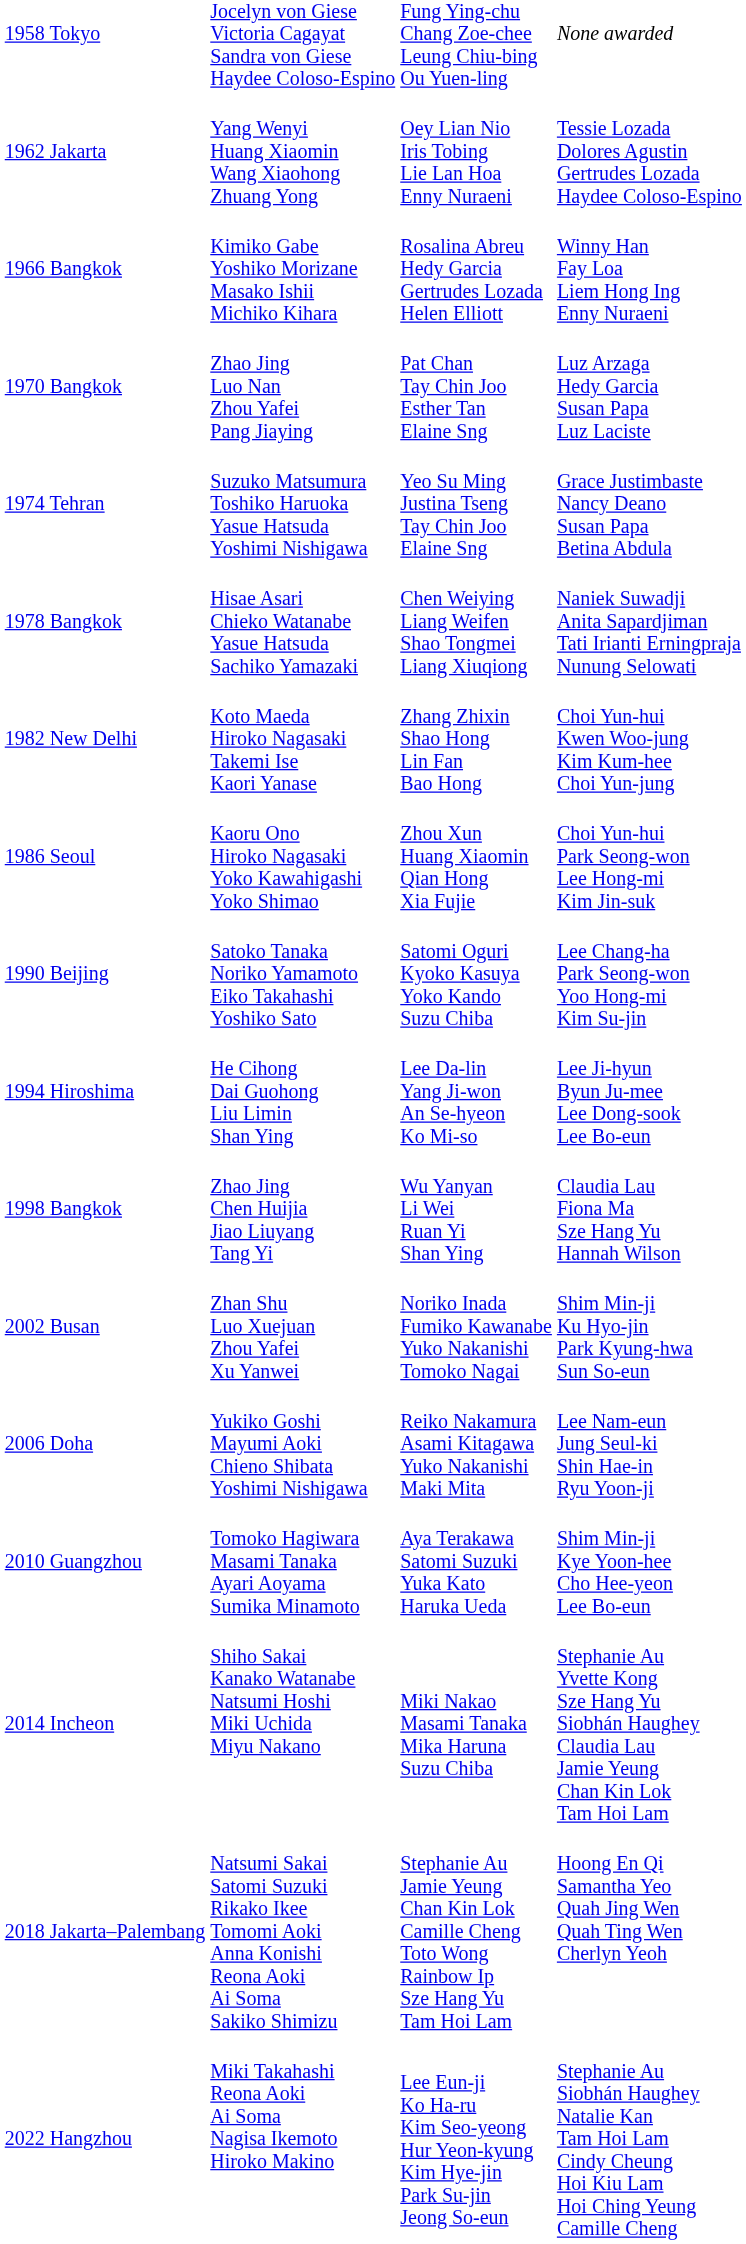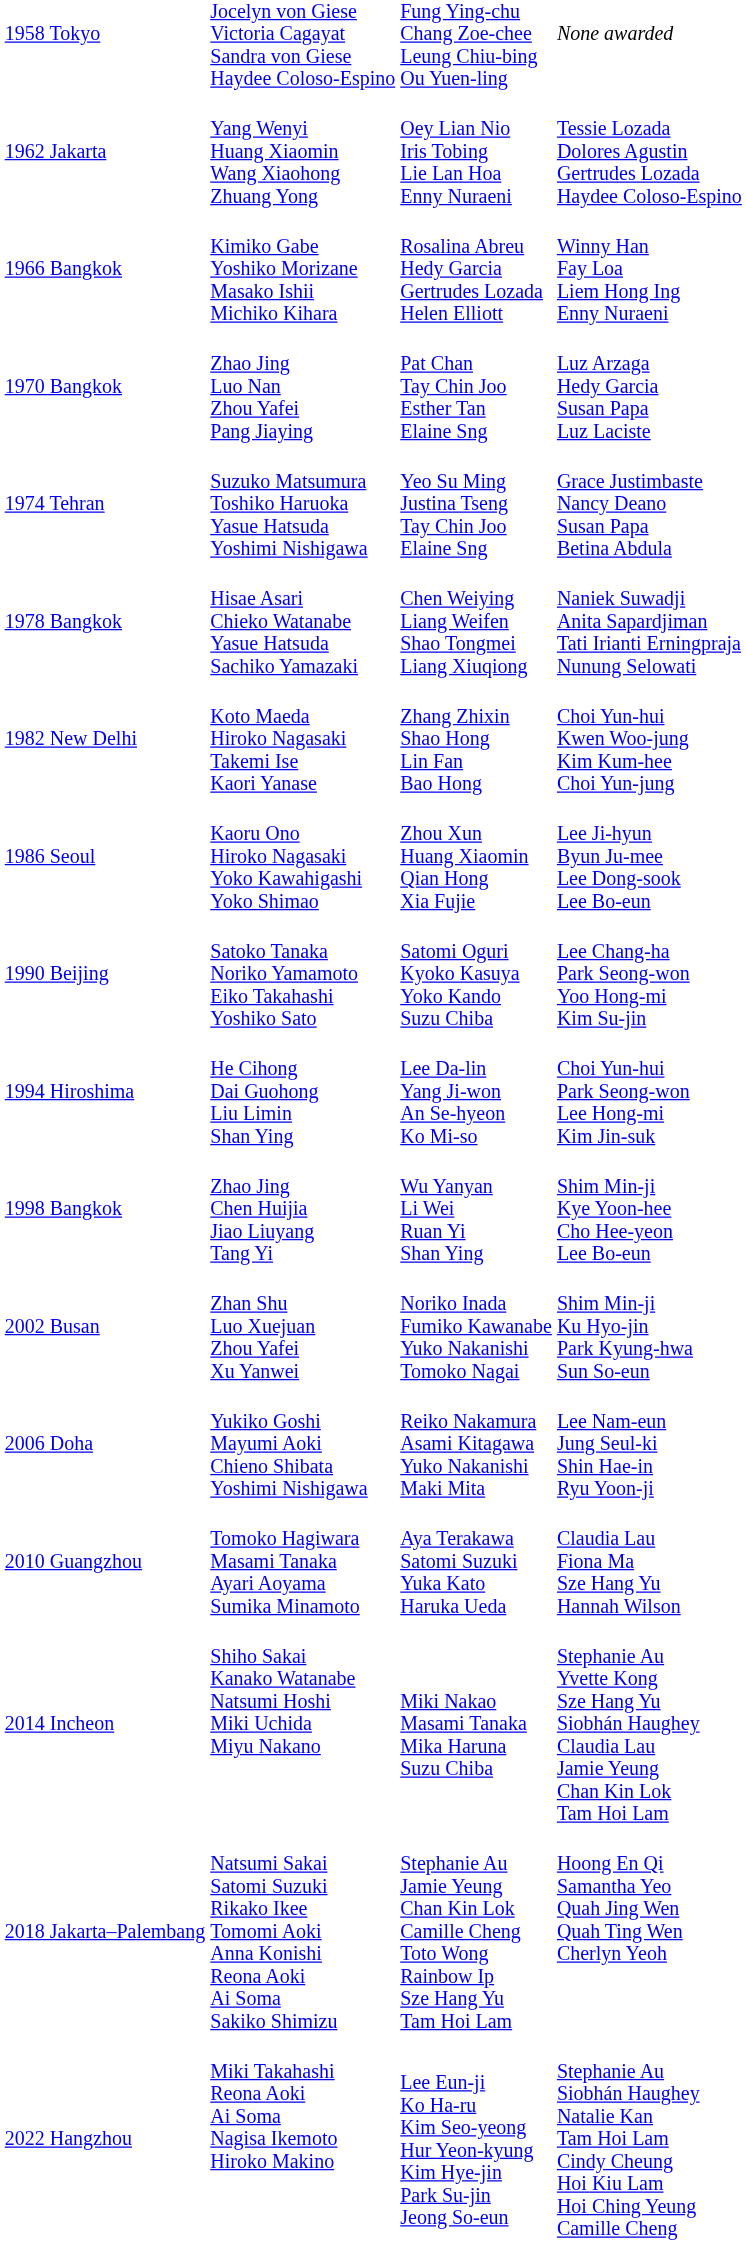1986 Seoul | column 4: Choi Yun-hui Park Seong-won Lee Hong-mi Kim Jin-suk -> Lee Ji-hyun Byun Ju-mee Lee Dong-sook Lee Bo-eun
1994 Hiroshima | column 4: Lee Ji-hyun Byun Ju-mee Lee Dong-sook Lee Bo-eun -> Choi Yun-hui Park Seong-won Lee Hong-mi Kim Jin-suk
1998 Bangkok | column 4: Claudia Lau Fiona Ma Sze Hang Yu Hannah Wilson -> Shim Min-ji Kye Yoon-hee Cho Hee-yeon Lee Bo-eun
2010 Guangzhou | column 4: Shim Min-ji Kye Yoon-hee Cho Hee-yeon Lee Bo-eun -> Claudia Lau Fiona Ma Sze Hang Yu Hannah Wilson
